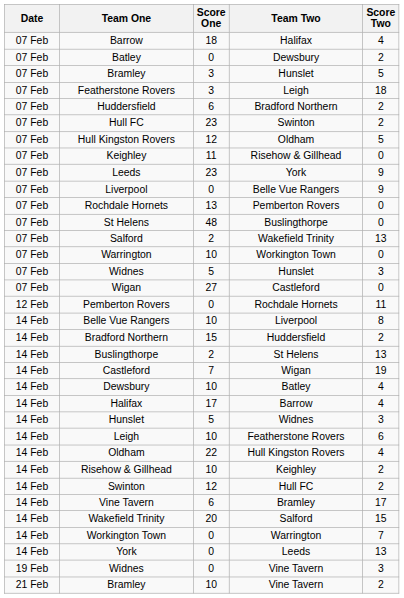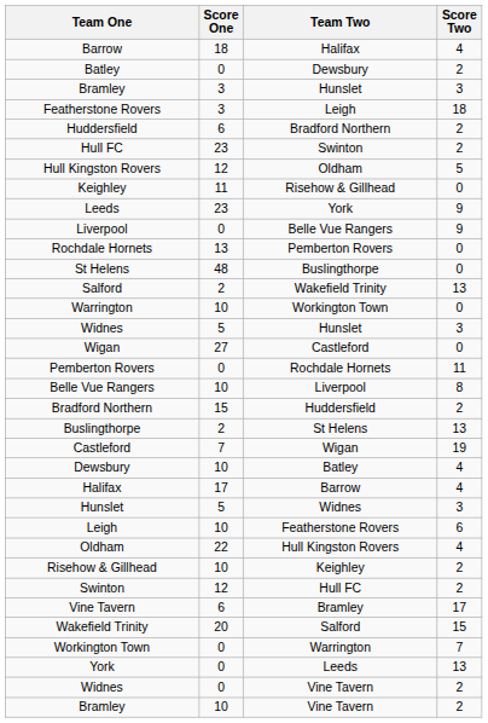- column: Date | 07 Feb | 07 Feb | 07 Feb | 07 Feb | 07 Feb | 07 Feb | 07 Feb | 07 Feb | 07 Feb | 07 Feb | 07 Feb | 07 Feb | 07 Feb | 07 Feb | 07 Feb | 07 Feb | 12 Feb | 14 Feb | 14 Feb | 14 Feb | 14 Feb | 14 Feb | 14 Feb | 14 Feb | 14 Feb | 14 Feb | 14 Feb | 14 Feb | 14 Feb | 14 Feb | 14 Feb | 14 Feb | 19 Feb | 21 Feb
Bramley / 3 | Score Two: 5 -> 3
Widnes / 0 | Score Two: 3 -> 2
